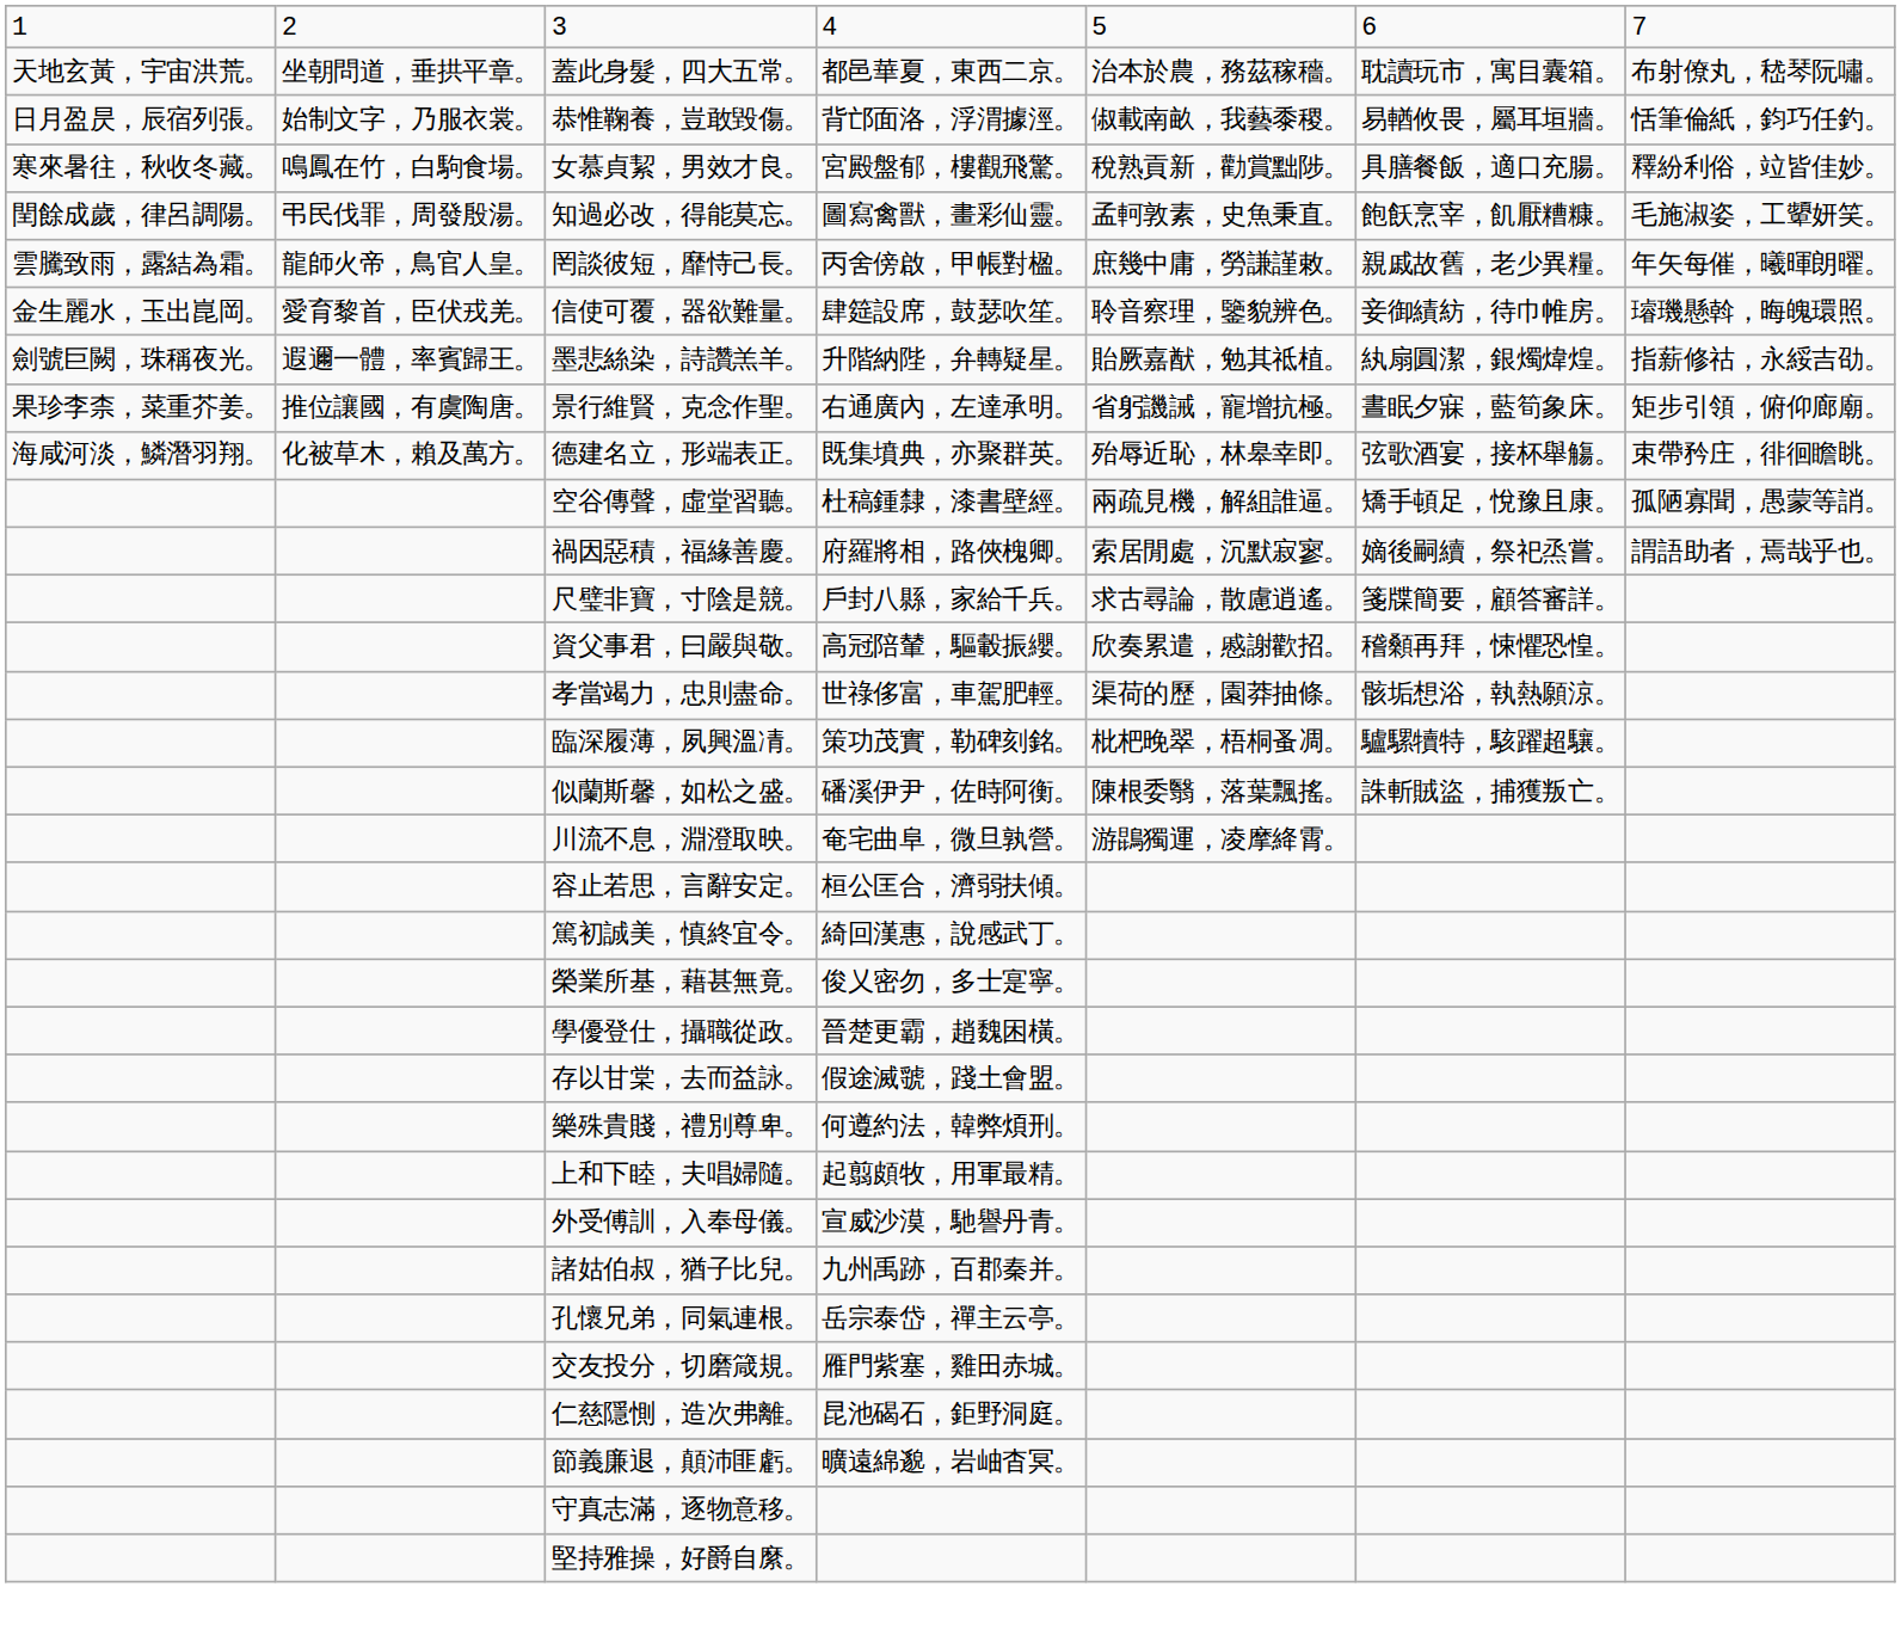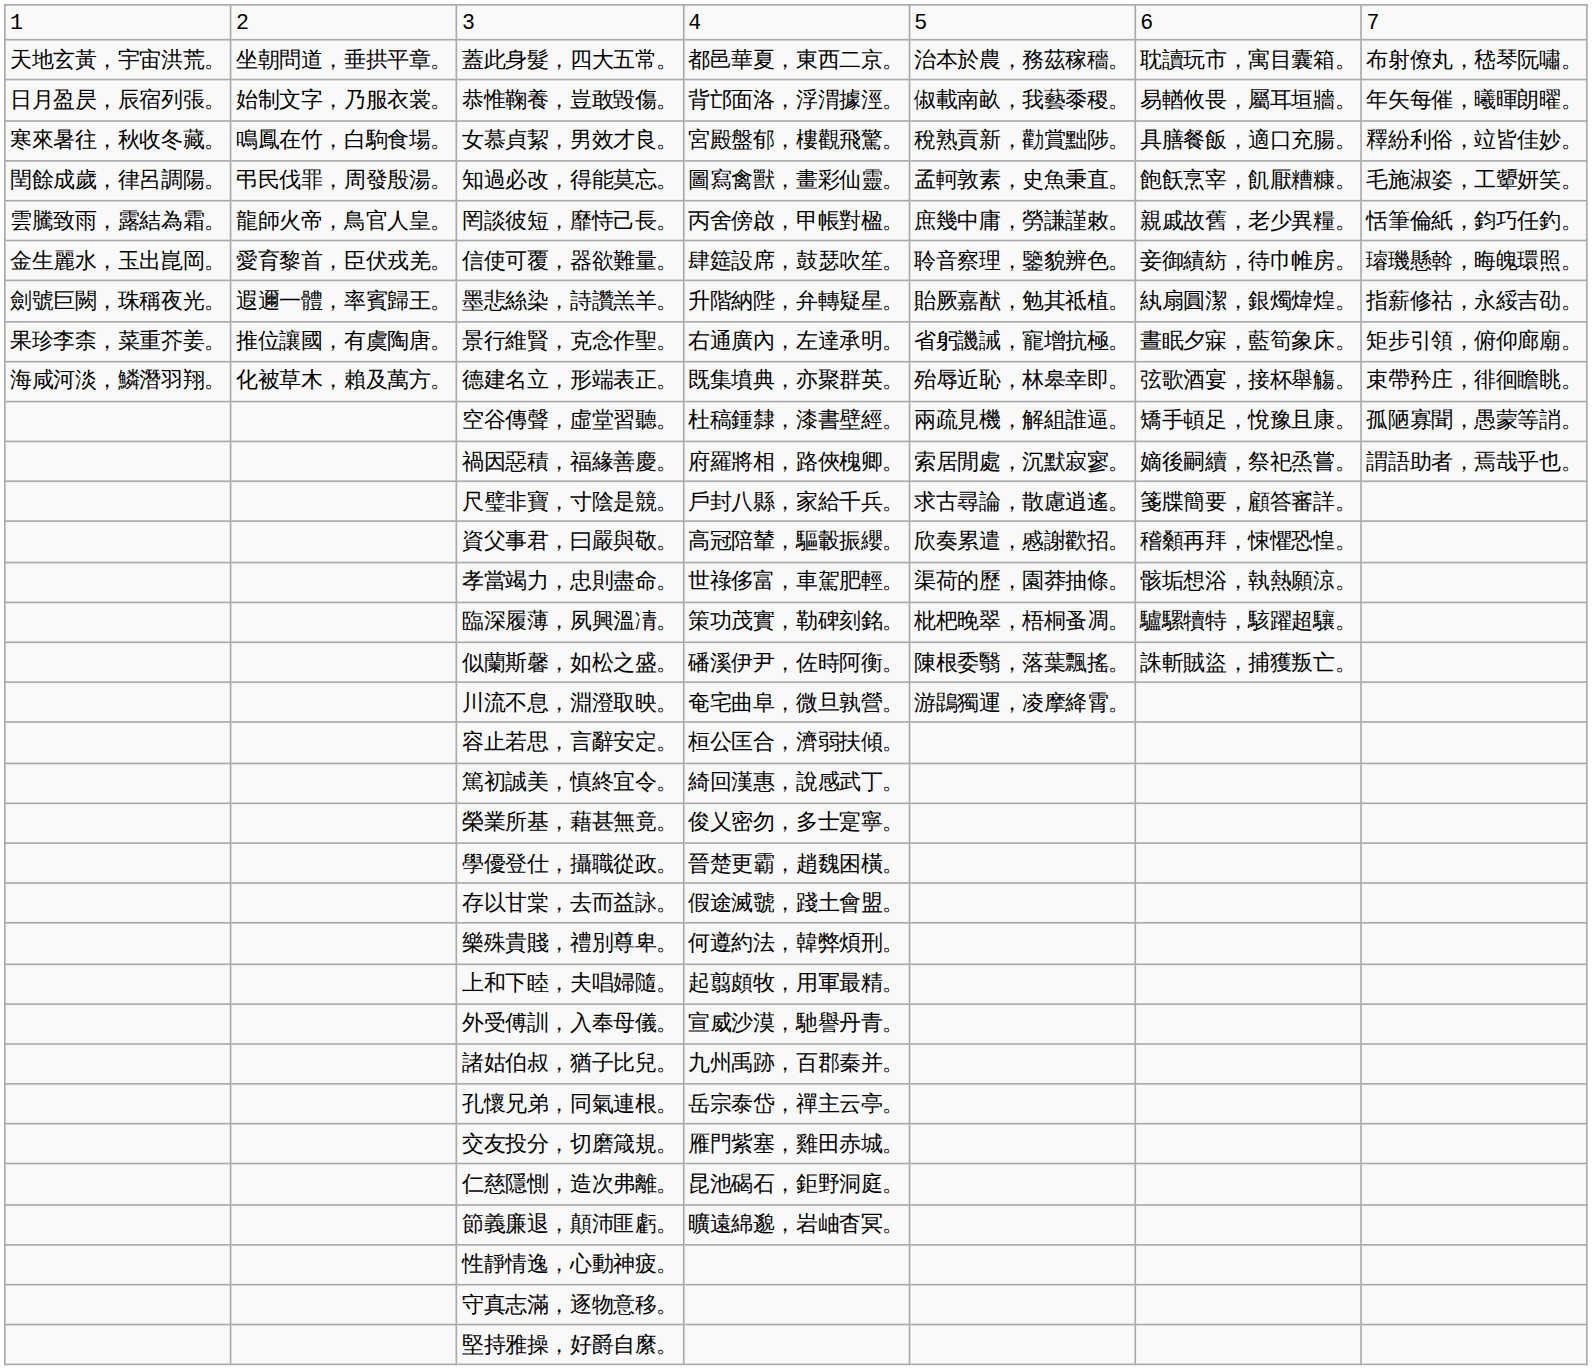恭惟鞠養，豈敢毀傷。 | column 7: 恬筆倫紙，鈞巧任釣。 -> 年矢每催，曦暉朗曜。
罔談彼短，靡恃己長。 | column 7: 年矢每催，曦暉朗曜。 -> 恬筆倫紙，鈞巧任釣。
+ row: 性靜情逸，心動神疲。
